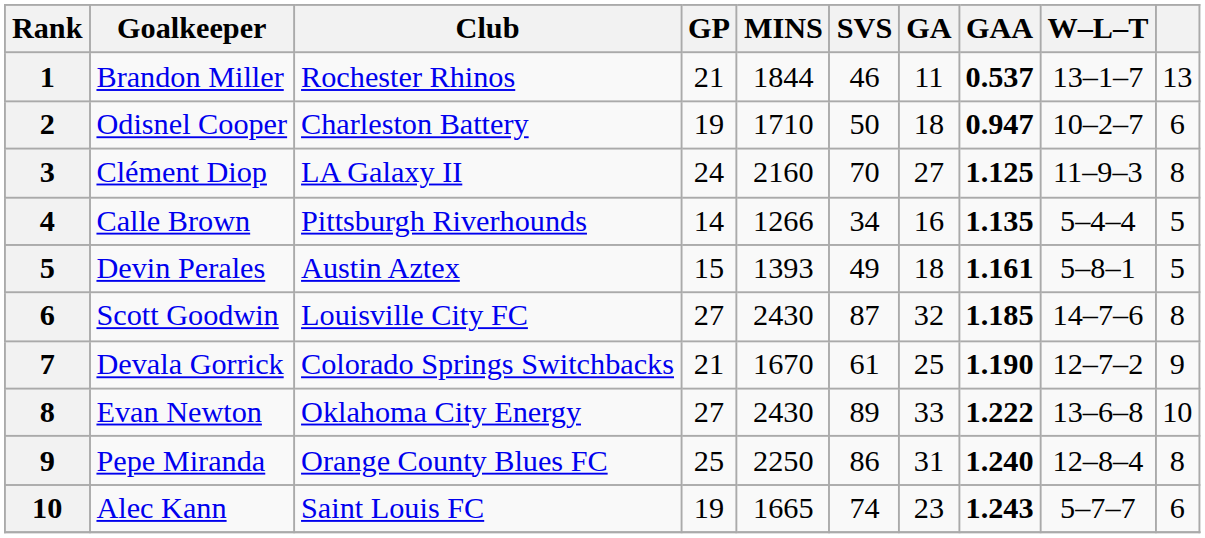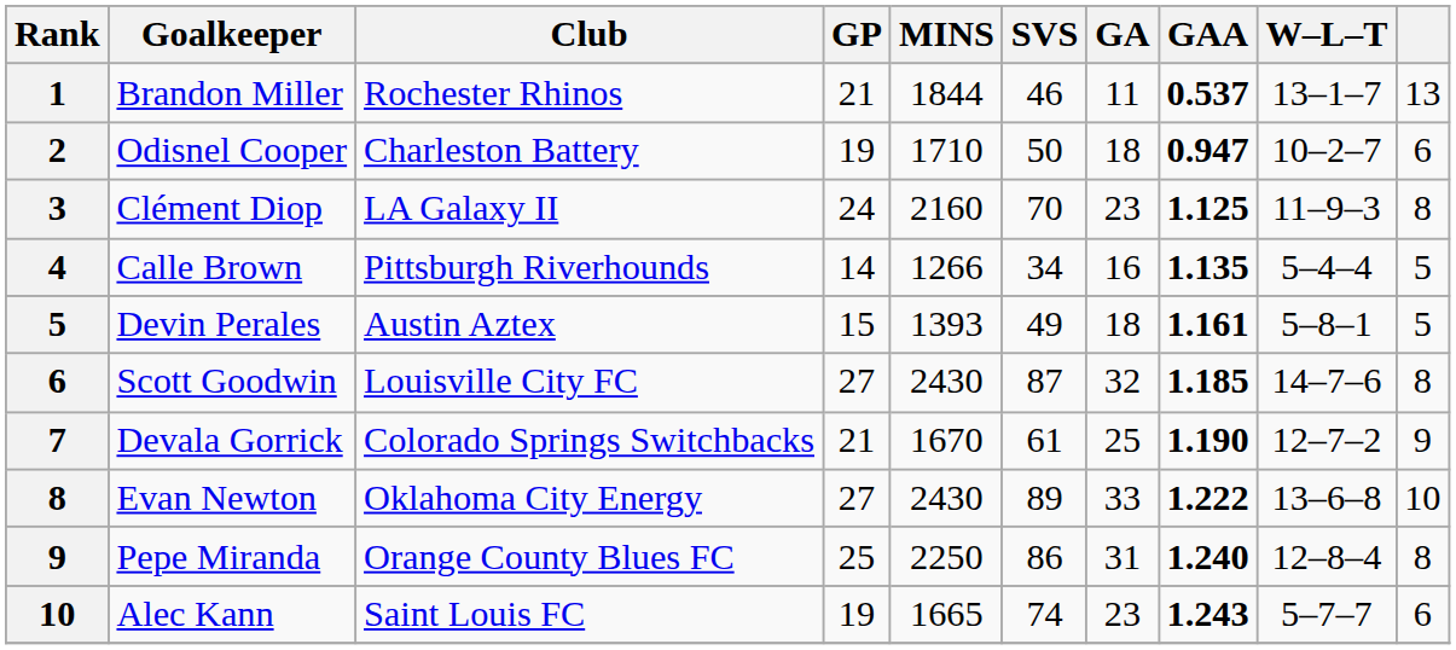Clément Diop | GA: 27 -> 23
